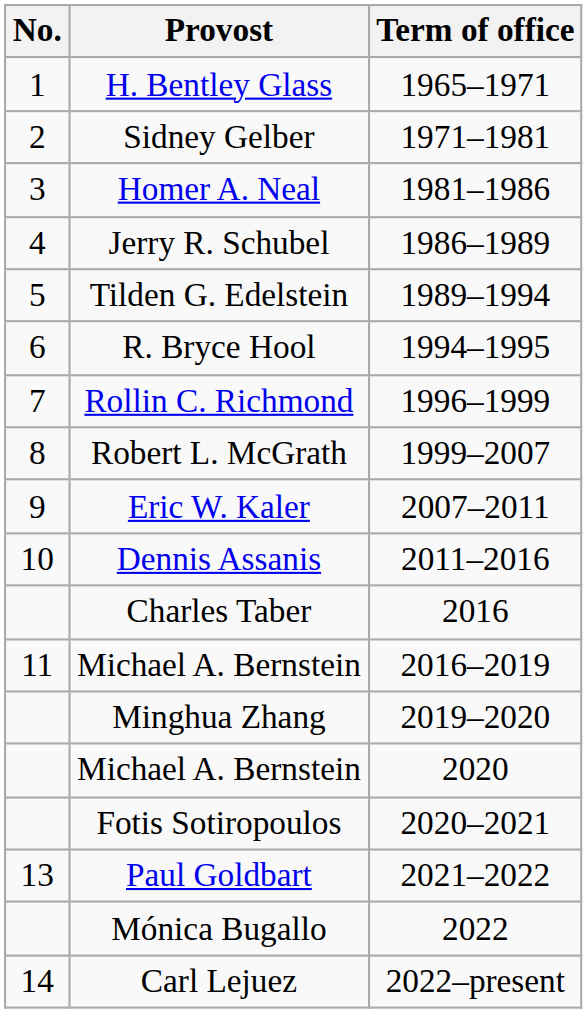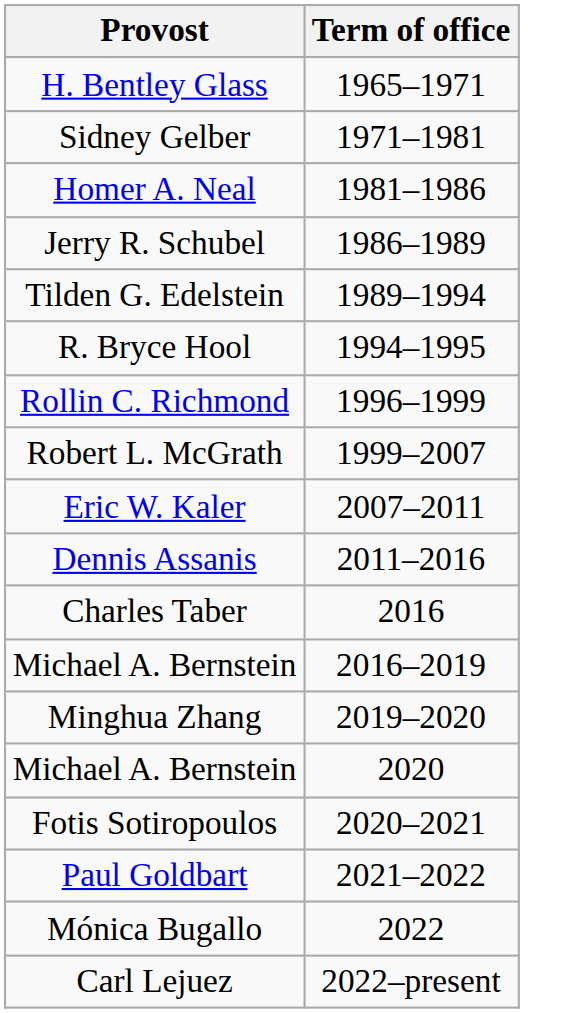- column: No. | 1 | 2 | 3 | 4 | 5 | 6 | 7 | 8 | 9 | 10 | 11 | 13 | 14
